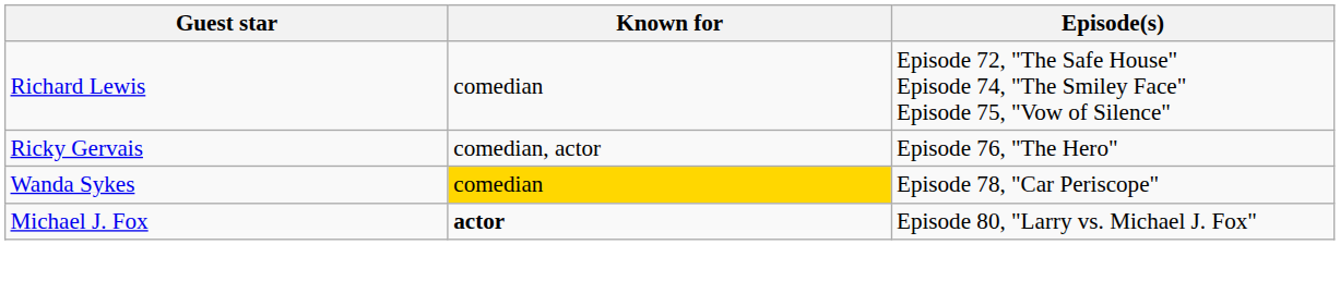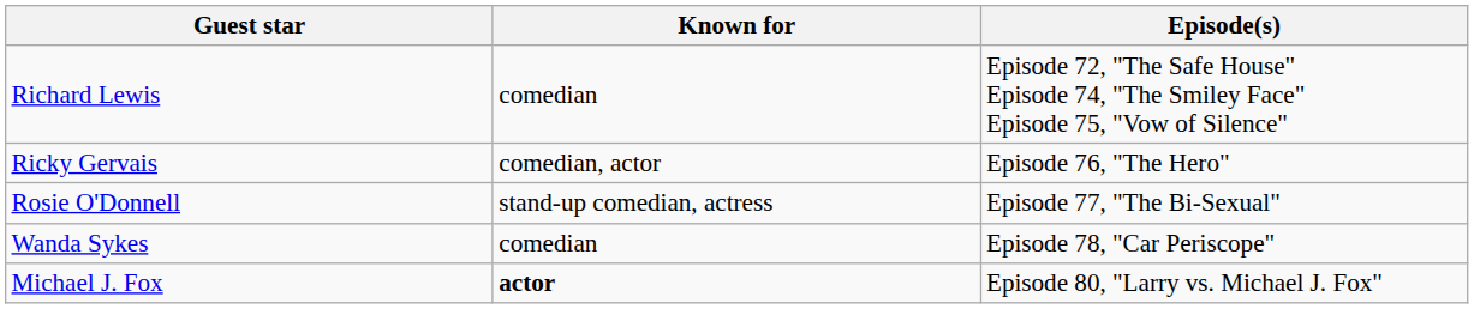+ row: Rosie O'Donnell | stand-up comedian, actress | Episode 77, "The Bi-Sexual"
Wanda Sykes | Known for: gold background -> no background
